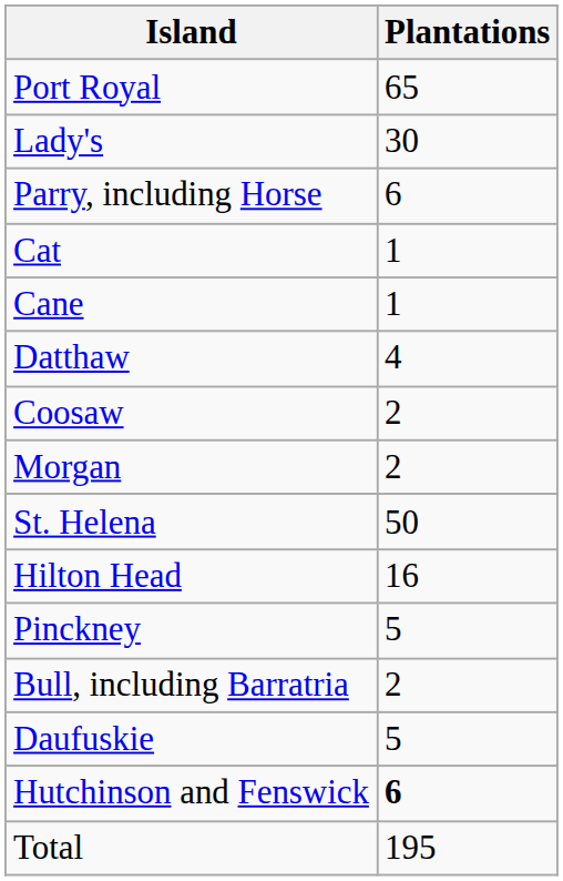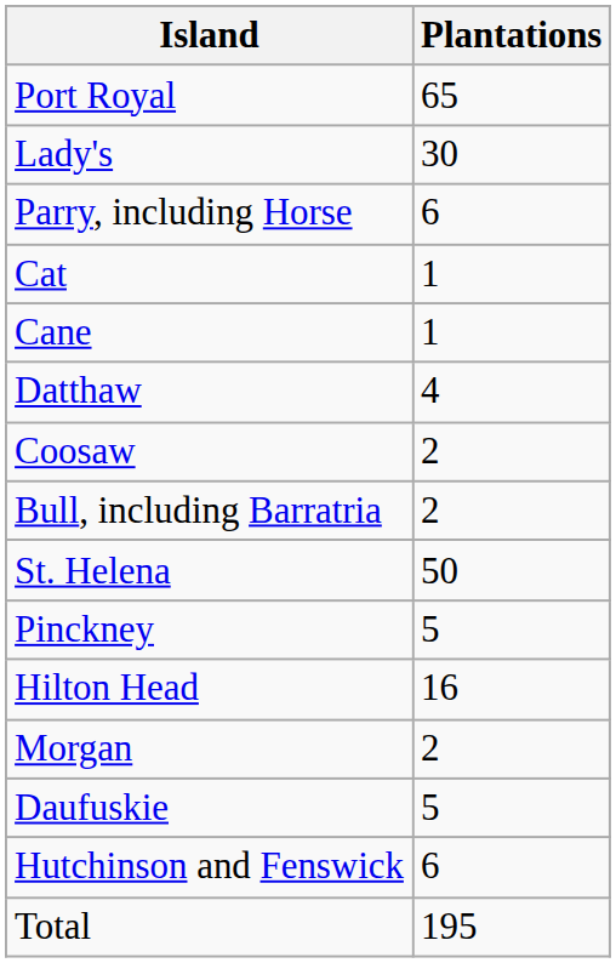rows swapped: Morgan <-> Bull, including Barratria
rows swapped: Hilton Head <-> Pinckney
Hutchinson and Fenswick | Plantations: bold -> normal
